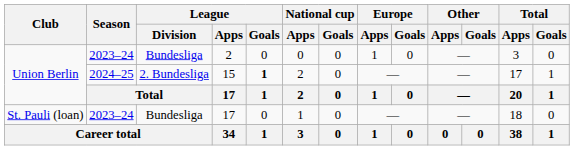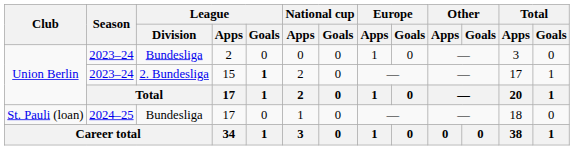15 | Season: 2024–25 -> 2023–24
St. Pauli (loan) / 17 | Season: 2023–24 -> 2024–25
